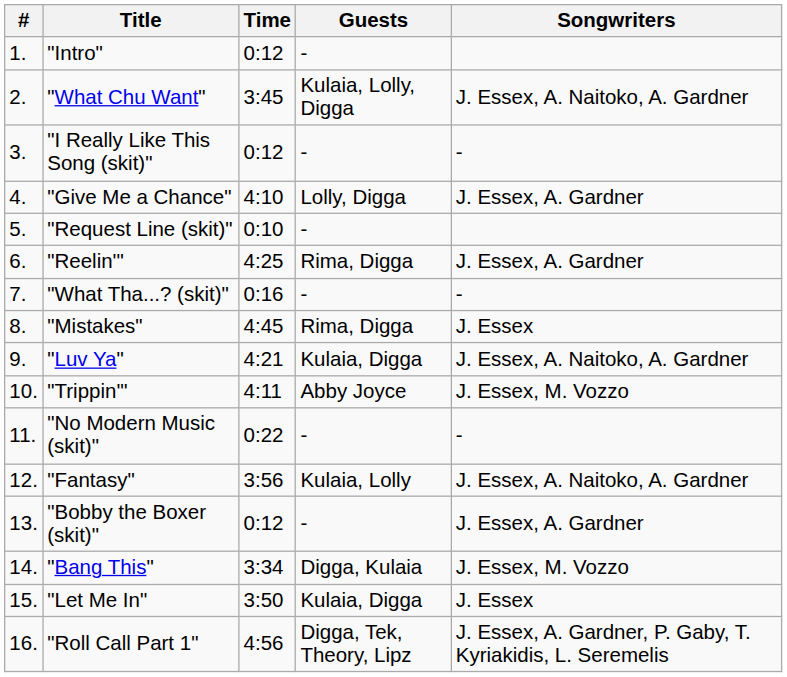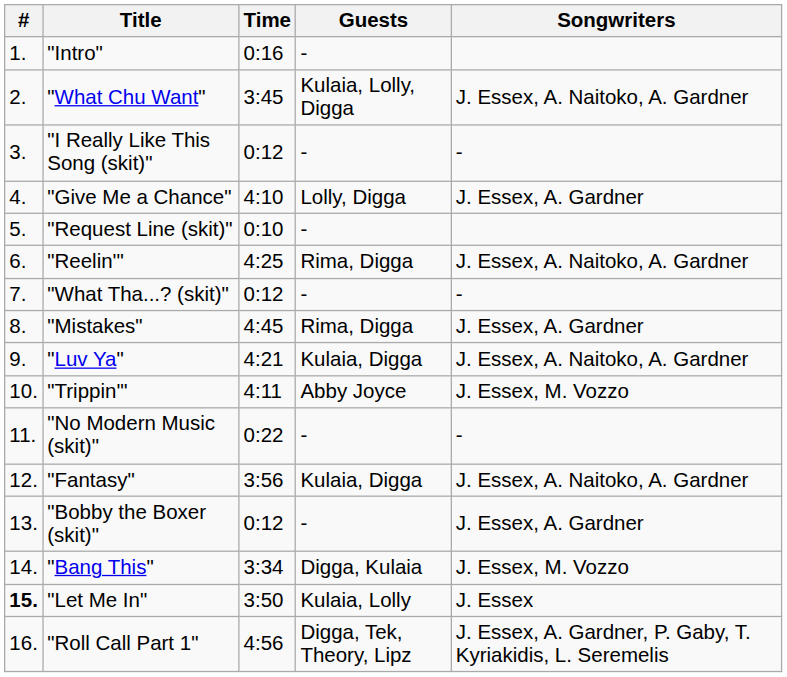"Intro" | Time: 0:12 -> 0:16
"Reelin'" | Songwriters: J. Essex, A. Gardner -> J. Essex, A. Naitoko, A. Gardner
"What Tha...? (skit)" | Time: 0:16 -> 0:12
"Mistakes" | Songwriters: J. Essex -> J. Essex, A. Gardner
"Fantasy" | Guests: Kulaia, Lolly -> Kulaia, Digga
"Let Me In" | #: normal -> bold
"Let Me In" | Guests: Kulaia, Digga -> Kulaia, Lolly
